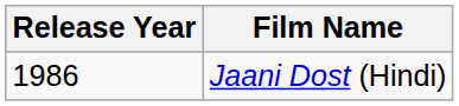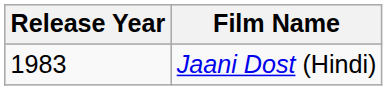Jaani Dost (Hindi) | Release Year: 1986 -> 1983
